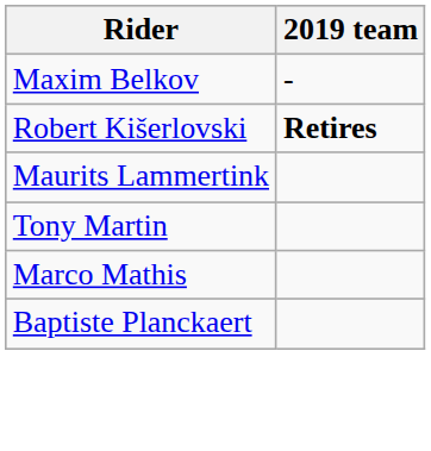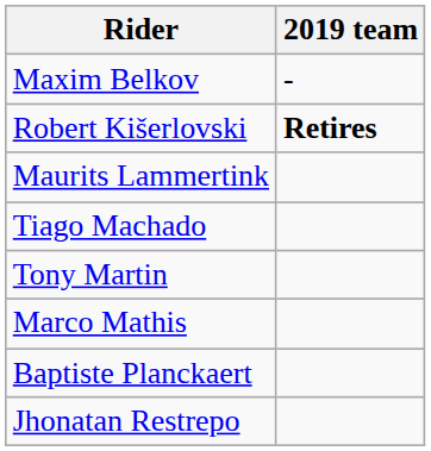+ row: Tiago Machado
+ row: Jhonatan Restrepo
